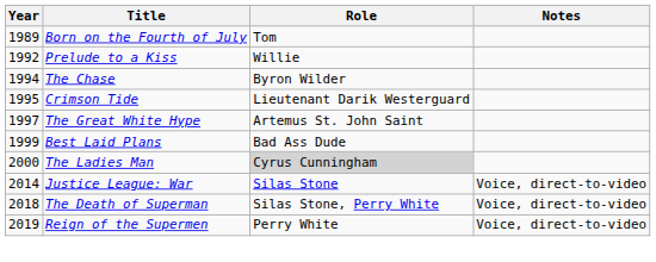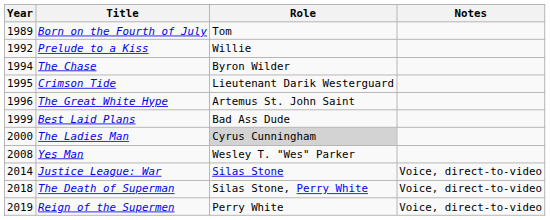The Great White Hype | Year: 1997 -> 1996
+ row: 2008 | Yes Man | Wesley T. "Wes" Parker
